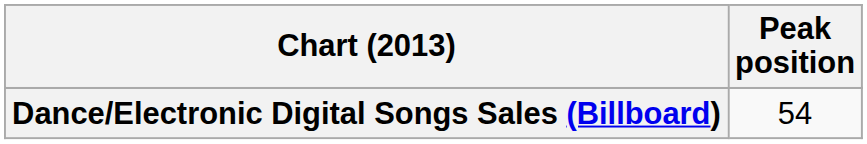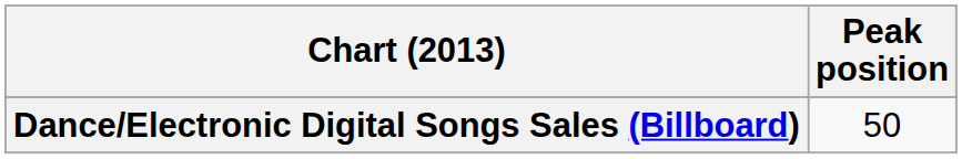Dance/Electronic Digital Songs Sales (Billboard) | Peak position: 54 -> 50
